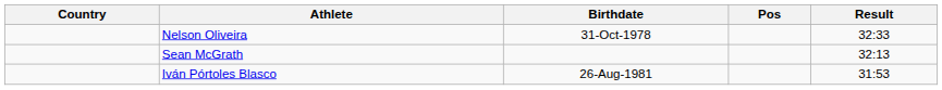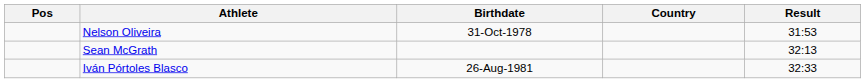columns swapped: Pos <-> Country
Nelson Oliveira | Result: 32:33 -> 31:53
Iván Pórtoles Blasco | Result: 31:53 -> 32:33
